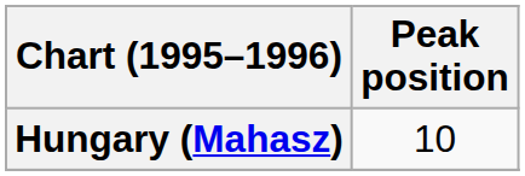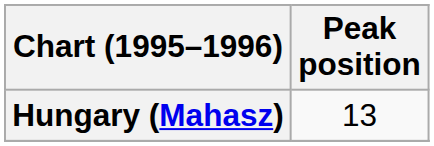Hungary (Mahasz) | Peak position: 10 -> 13
